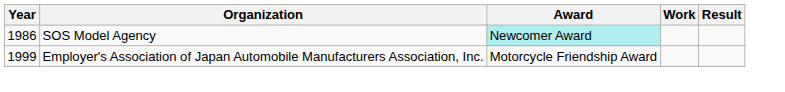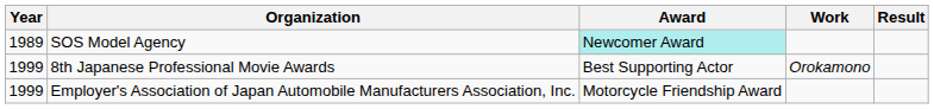SOS Model Agency | Year: 1986 -> 1989
+ row: 1999 | 8th Japanese Professional Movie Awards | Best Supporting Actor | Orokamono
